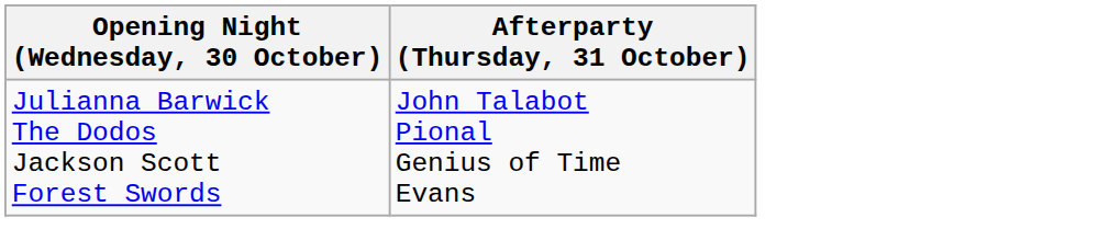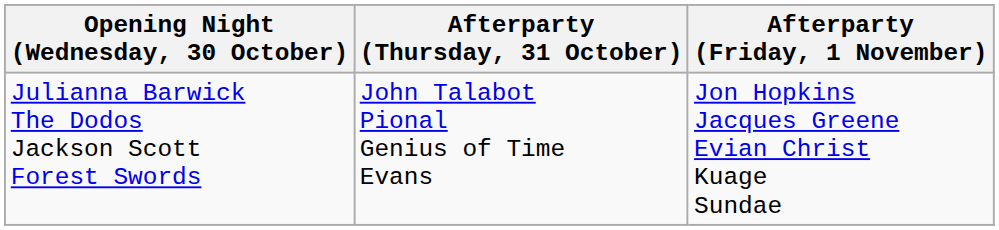+ column: Afterparty (Friday, 1 November) | Jon Hopkins Jacques Greene Evian Christ Kuage Sundae
